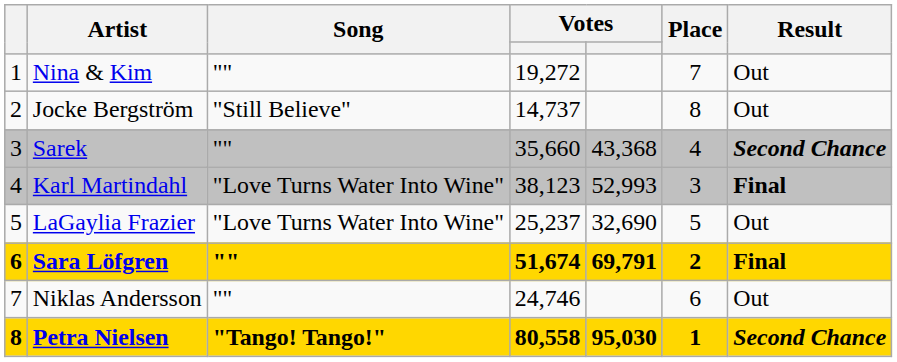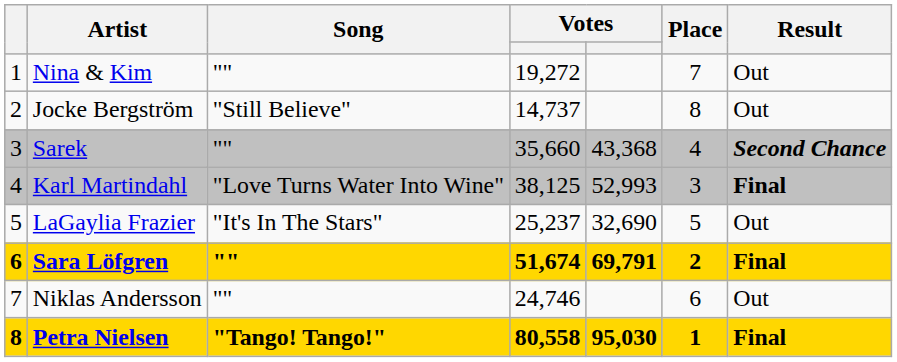Karl Martindahl | column 4: 38,123 -> 38,125
LaGaylia Frazier | Song: "Love Turns Water Into Wine" -> "It's In The Stars"
Petra Nielsen | Result: Second Chance -> Final
